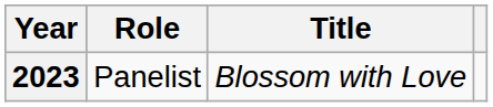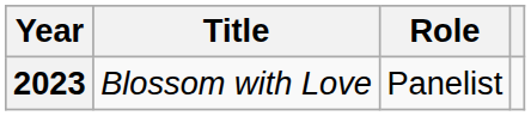columns swapped: Title <-> Role
